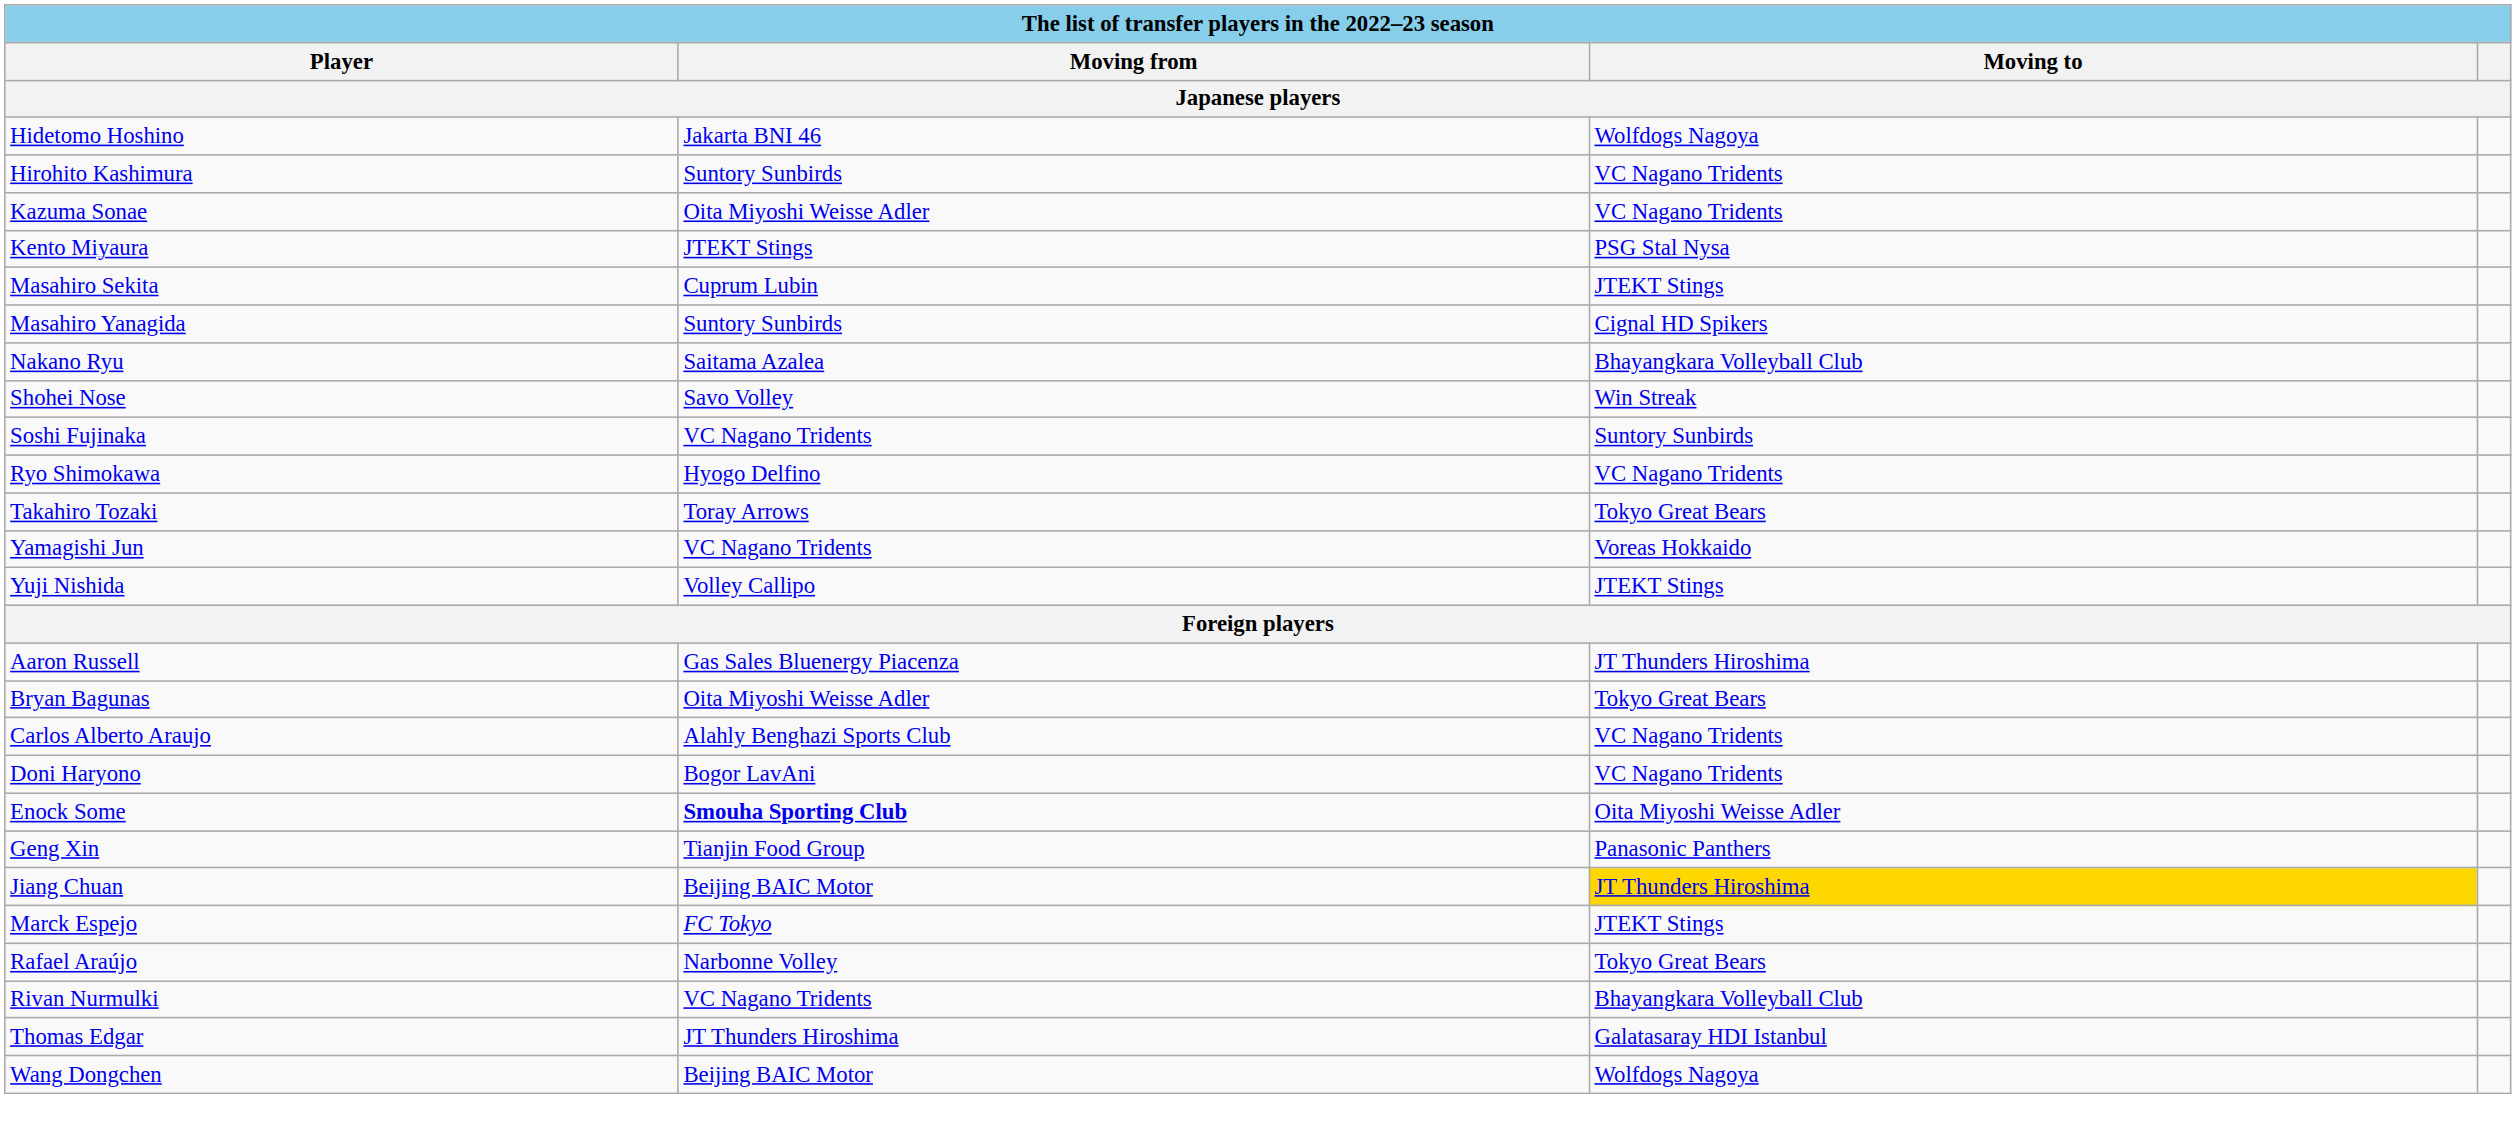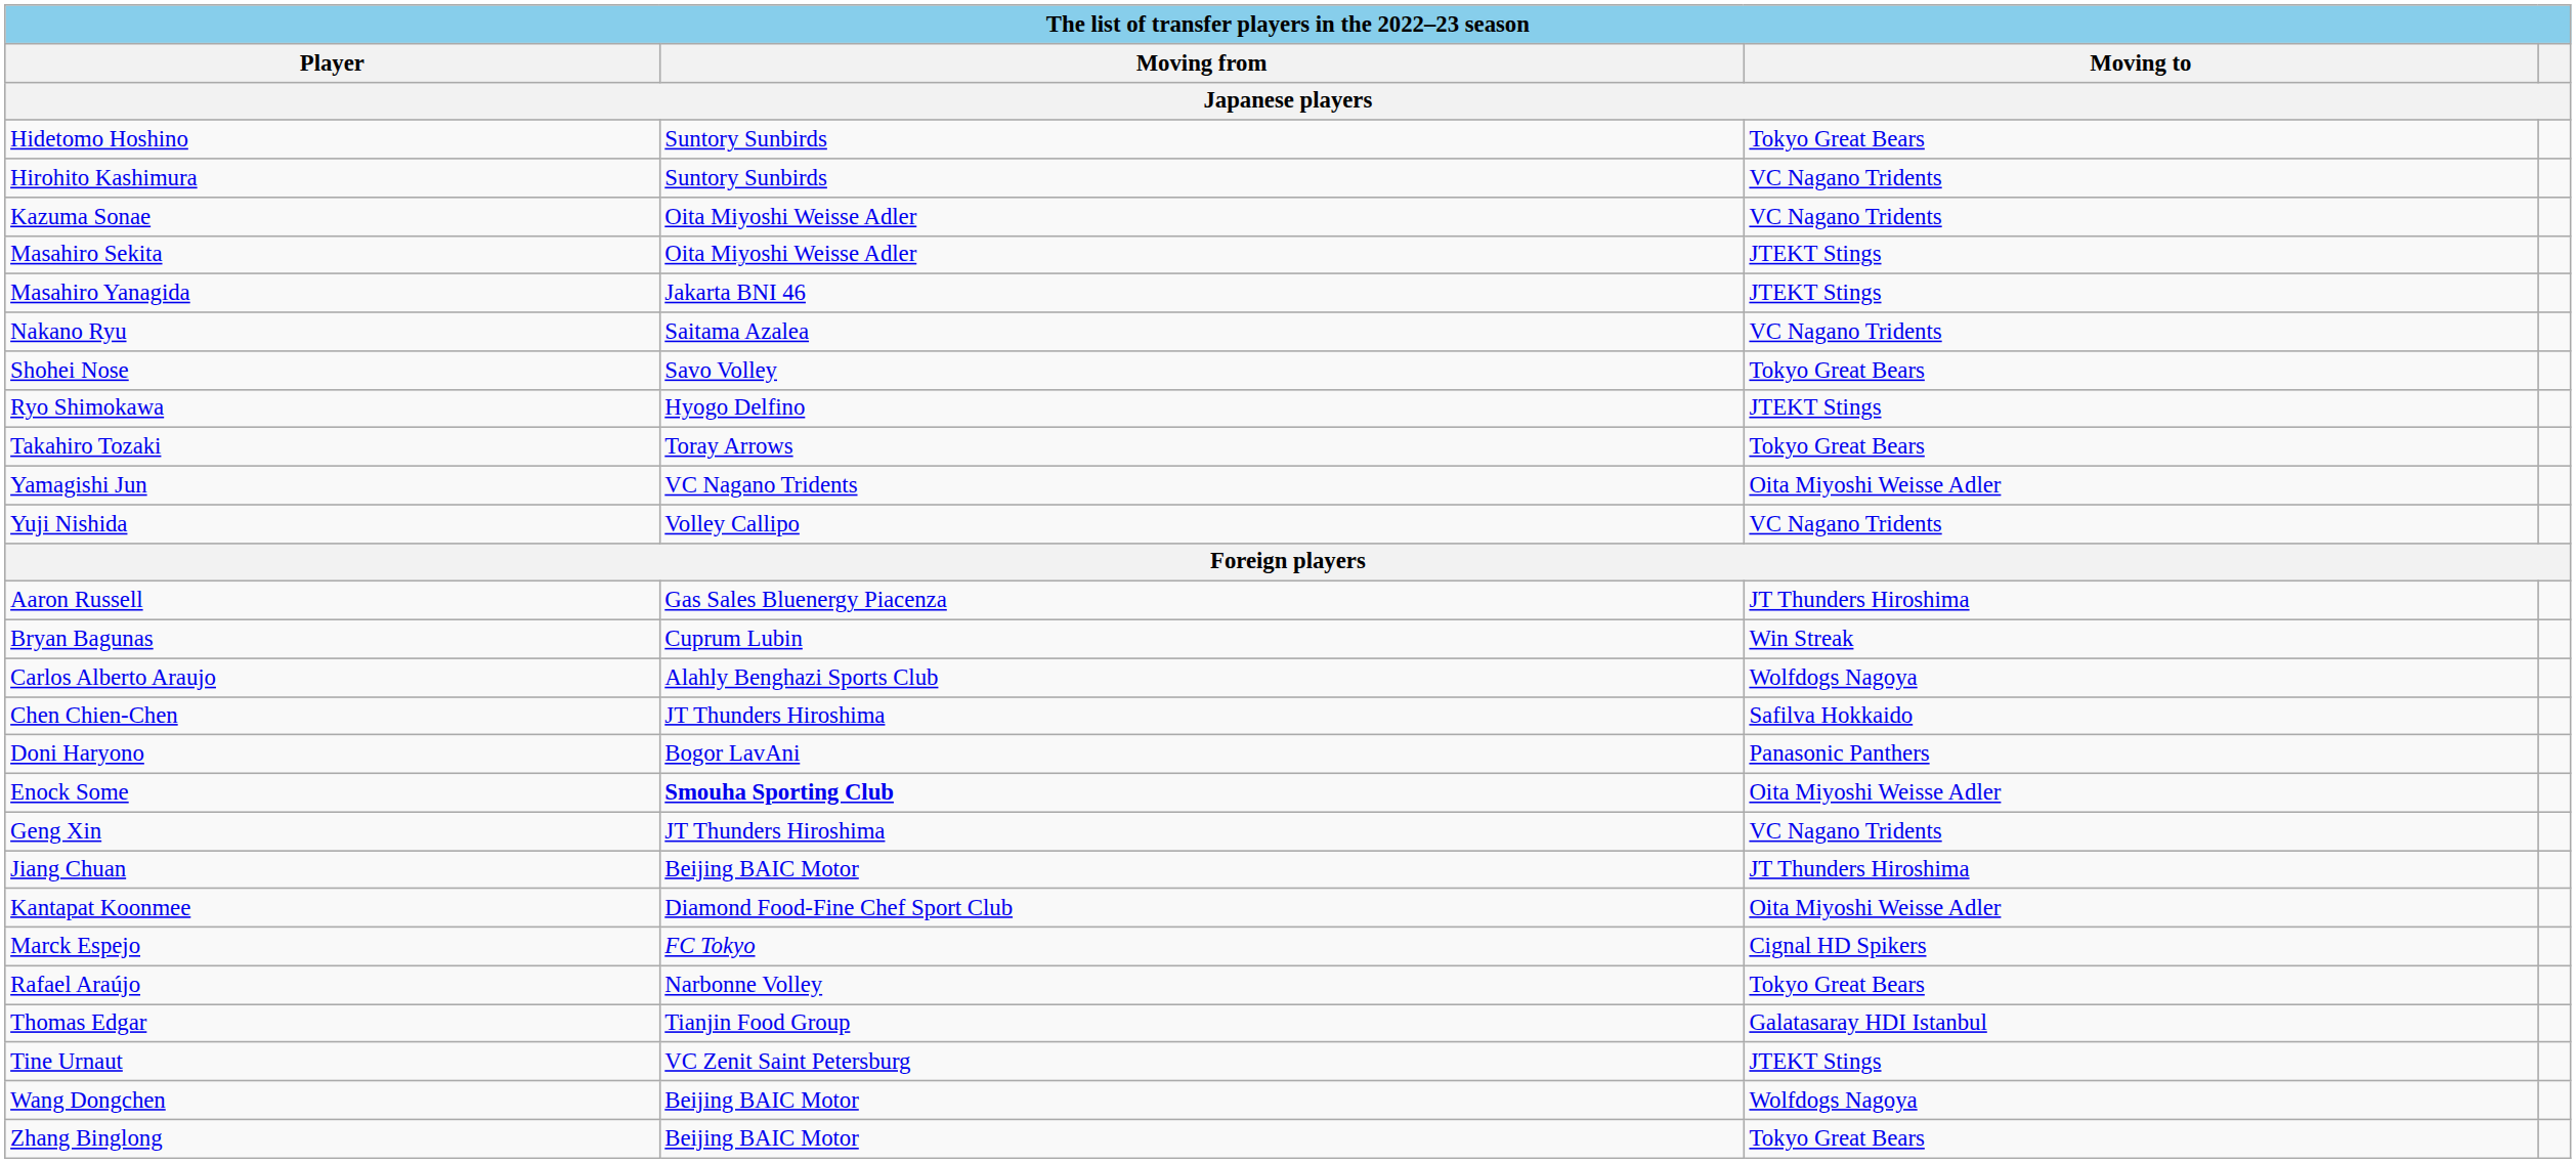Hidetomo Hoshino | Moving from: Jakarta BNI 46 -> Suntory Sunbirds
Hidetomo Hoshino | Moving to: Wolfdogs Nagoya -> Tokyo Great Bears
- row: Kento Miyaura | JTEKT Stings | PSG Stal Nysa
Masahiro Sekita | Moving from: Cuprum Lubin -> Oita Miyoshi Weisse Adler
Masahiro Yanagida | Moving from: Suntory Sunbirds -> Jakarta BNI 46
Masahiro Yanagida | Moving to: Cignal HD Spikers -> JTEKT Stings
Nakano Ryu | Moving to: Bhayangkara Volleyball Club -> VC Nagano Tridents
Shohei Nose | Moving to: Win Streak -> Tokyo Great Bears
- row: Soshi Fujinaka | VC Nagano Tridents | Suntory Sunbirds
Ryo Shimokawa | Moving to: VC Nagano Tridents -> JTEKT Stings
Yamagishi Jun | Moving to: Voreas Hokkaido -> Oita Miyoshi Weisse Adler
Yuji Nishida | Moving to: JTEKT Stings -> VC Nagano Tridents
Bryan Bagunas | Moving from: Oita Miyoshi Weisse Adler -> Cuprum Lubin
Bryan Bagunas | Moving to: Tokyo Great Bears -> Win Streak
Carlos Alberto Araujo | Moving to: VC Nagano Tridents -> Wolfdogs Nagoya
+ row: Chen Chien-Chen | JT Thunders Hiroshima | Safilva Hokkaido
Doni Haryono | Moving to: VC Nagano Tridents -> Panasonic Panthers
Geng Xin | Moving from: Tianjin Food Group -> JT Thunders Hiroshima
Geng Xin | Moving to: Panasonic Panthers -> VC Nagano Tridents
Jiang Chuan | Moving to: gold background -> no background
+ row: Kantapat Koonmee | Diamond Food-Fine Chef Sport Club | Oita Miyoshi Weisse Adler
Marck Espejo | Moving to: JTEKT Stings -> Cignal HD Spikers
- row: Rivan Nurmulki | VC Nagano Tridents | Bhayangkara Volleyball Club
Thomas Edgar | Moving from: JT Thunders Hiroshima -> Tianjin Food Group
+ row: Tine Urnaut | VC Zenit Saint Petersburg | JTEKT Stings
+ row: Zhang Binglong | Beijing BAIC Motor | Tokyo Great Bears
